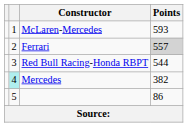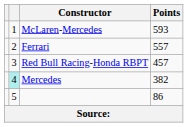Ferrari | Points: lightgrey background -> no background
Red Bull Racing-Honda RBPT | Points: 544 -> 457
